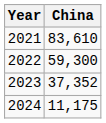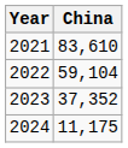2022 | China: 59,300 -> 59,104
